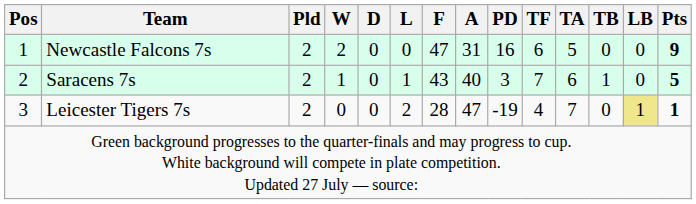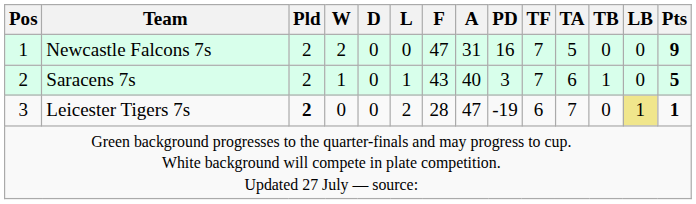Newcastle Falcons 7s | TF: 6 -> 7
Leicester Tigers 7s | Pld: normal -> bold
Leicester Tigers 7s | TF: 4 -> 6
